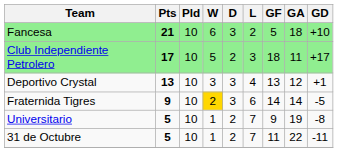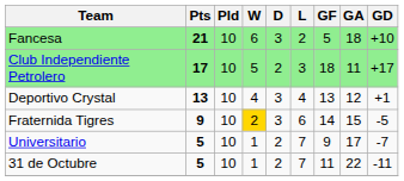Deportivo Crystal | W: 3 -> 4
Fraternida Tigres | GA: 14 -> 15
Universitario | GA: 19 -> 17
Universitario | GD: -8 -> -7
